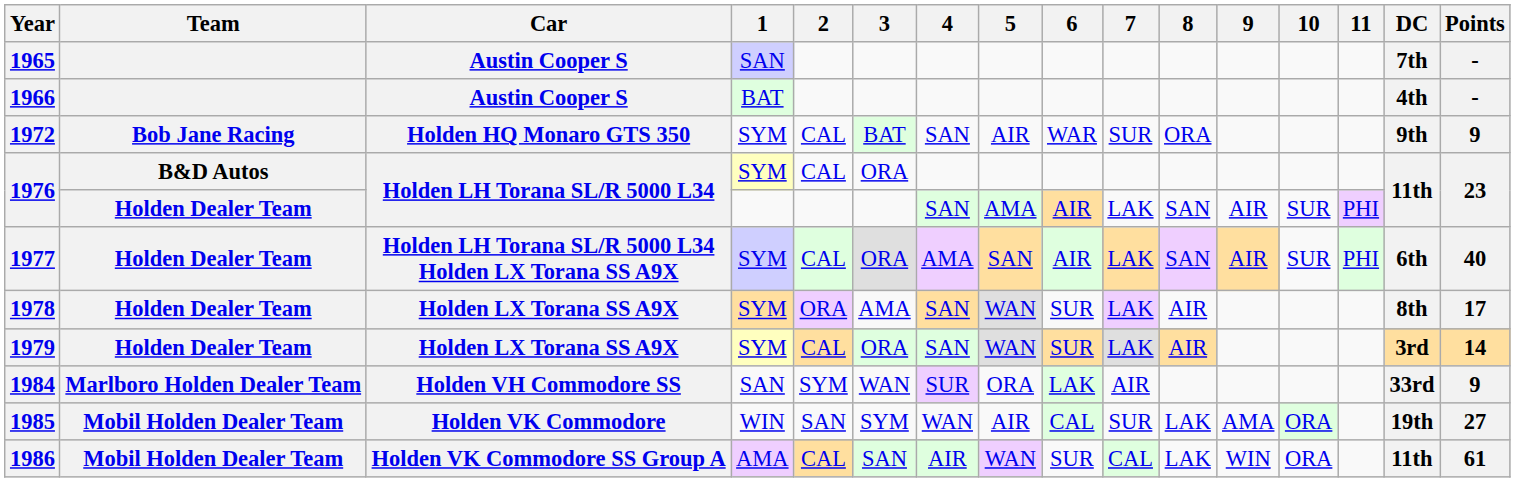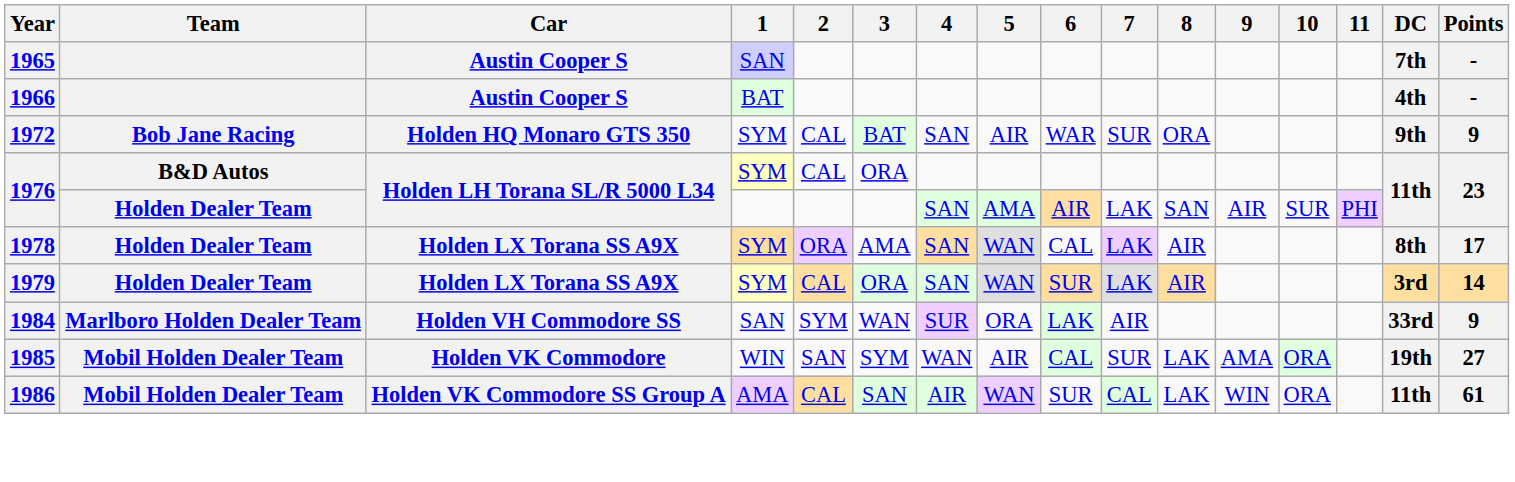- row: 1977 | Holden Dealer Team | Holden LH Torana SL/R 5000 L34 Holden LX Torana SS A9X | SYM | CAL | ORA | AMA | SAN | AIR | LAK | SAN | AIR | SUR | PHI | 6th | 40
1978 | 6: SUR -> CAL
